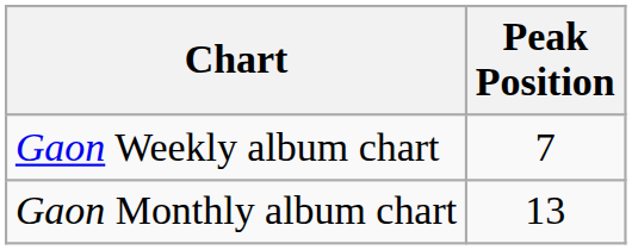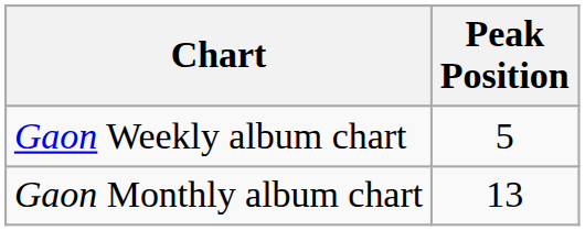Gaon Weekly album chart | Peak Position: 7 -> 5
